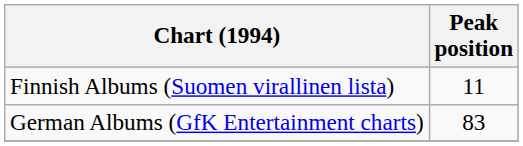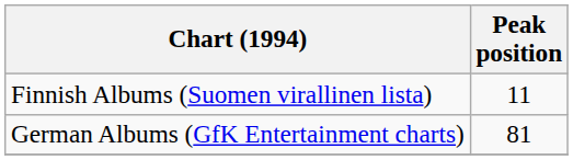German Albums (GfK Entertainment charts) | Peak position: 83 -> 81
